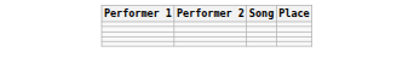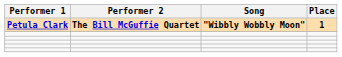+ row: Petula Clark | The Bill McGuffie Quartet | "Wibbly Wobbly Moon" | 1
